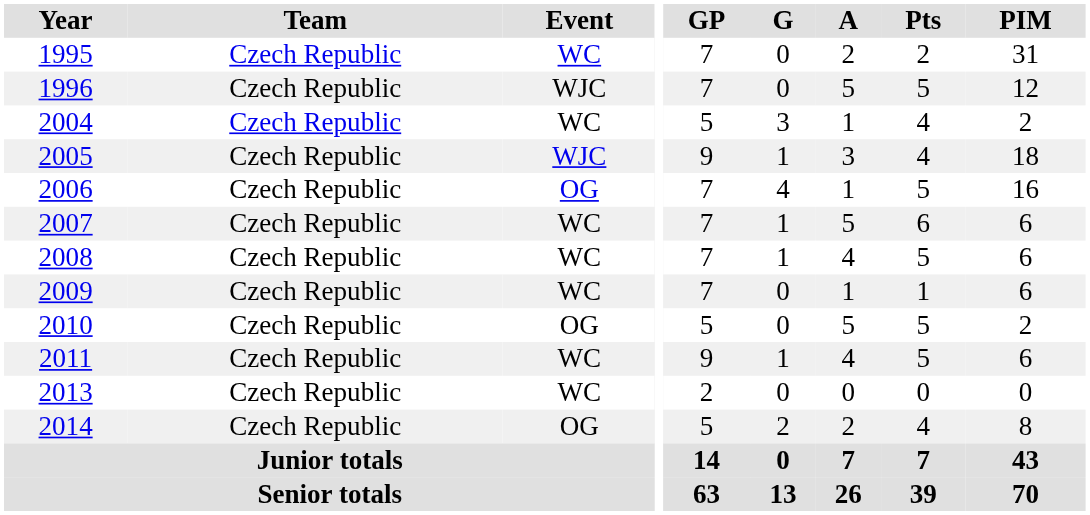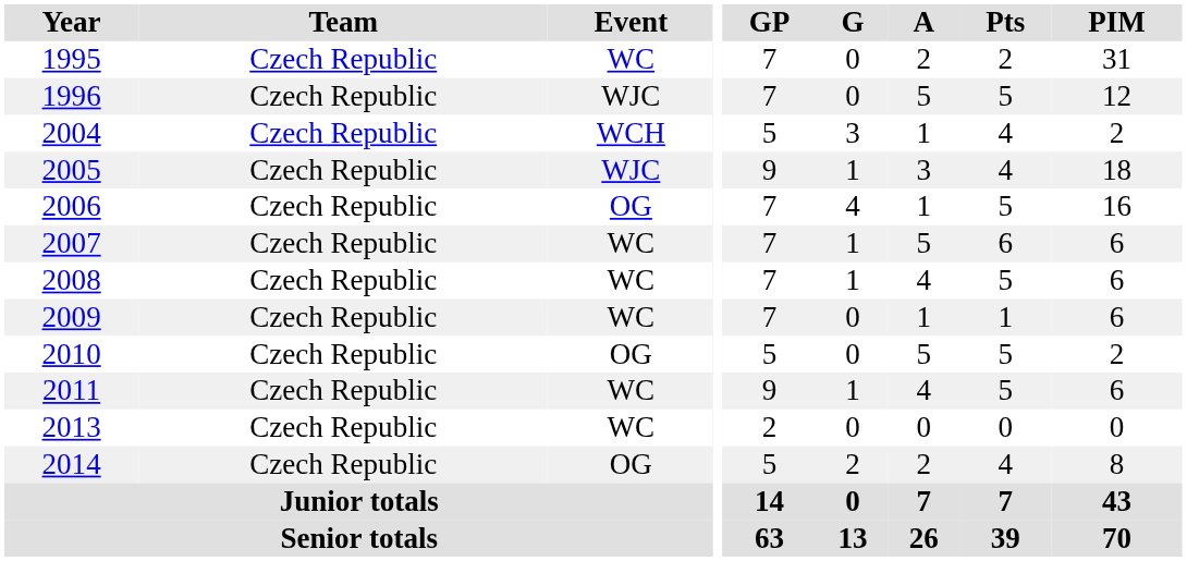2004 | Event: WC -> WCH
